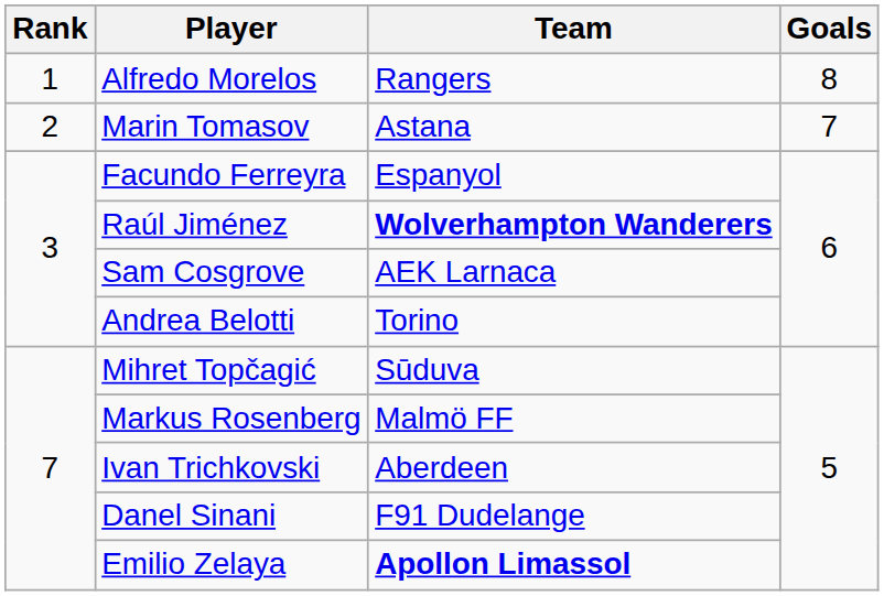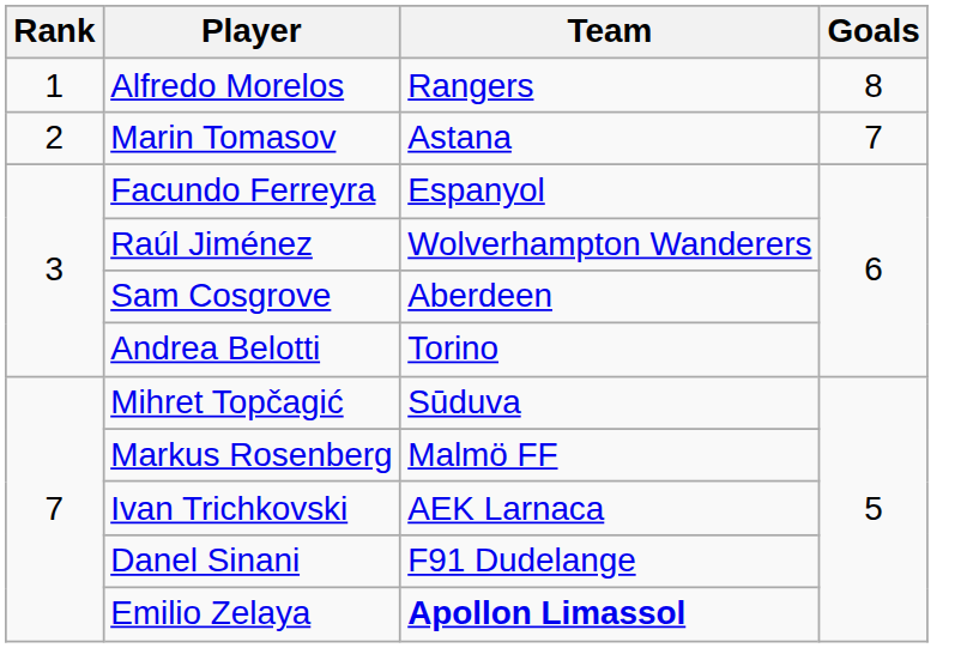Raúl Jiménez | Team: bold -> normal
Sam Cosgrove | Team: AEK Larnaca -> Aberdeen
Ivan Trichkovski | Team: Aberdeen -> AEK Larnaca
